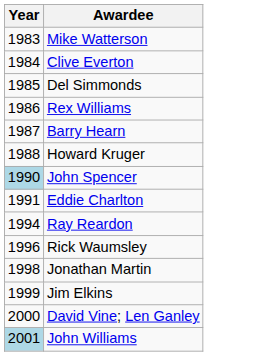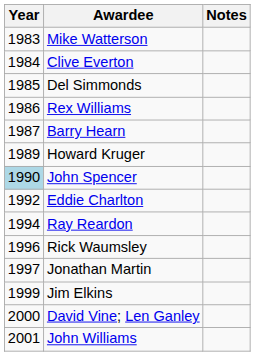+ column: Notes
Howard Kruger | Year: 1988 -> 1989
Eddie Charlton | Year: 1991 -> 1992
Jonathan Martin | Year: 1998 -> 1997
John Williams | Year: lightblue background -> no background
